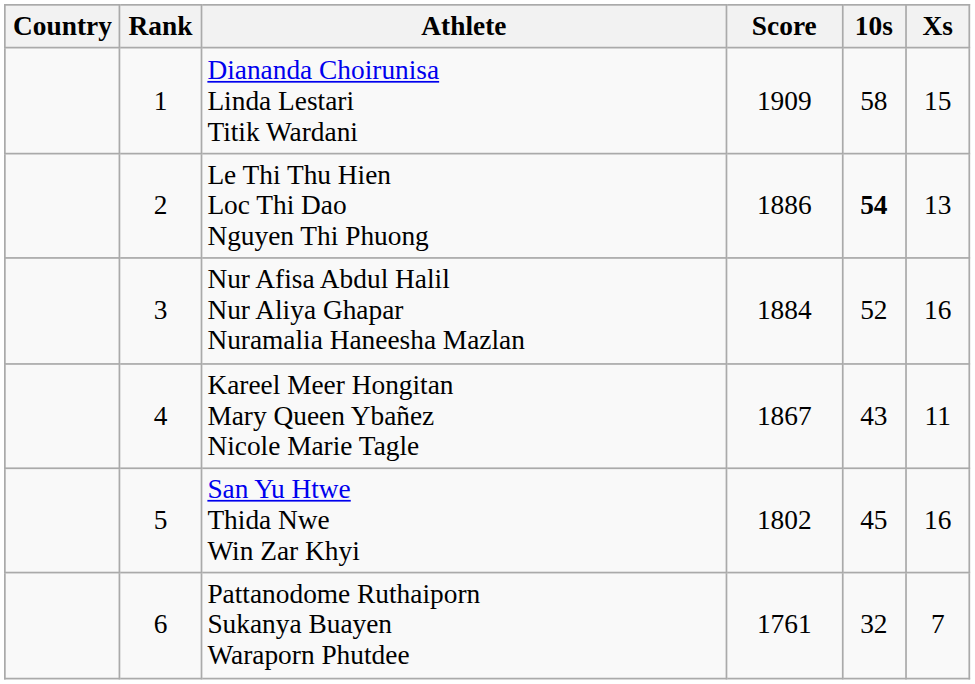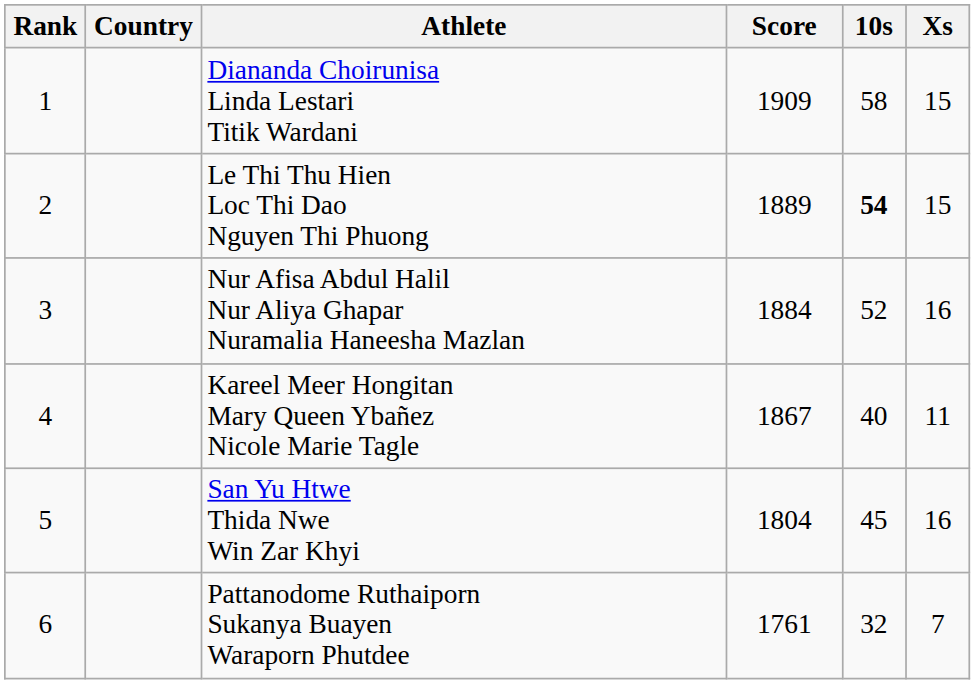columns swapped: Rank <-> Country
Le Thi Thu Hien Loc Thi Dao Nguyen Thi Phuong | Score: 1886 -> 1889
Le Thi Thu Hien Loc Thi Dao Nguyen Thi Phuong | Xs: 13 -> 15
Kareel Meer Hongitan Mary Queen Ybañez Nicole Marie Tagle | 10s: 43 -> 40
San Yu Htwe Thida Nwe Win Zar Khyi | Score: 1802 -> 1804
